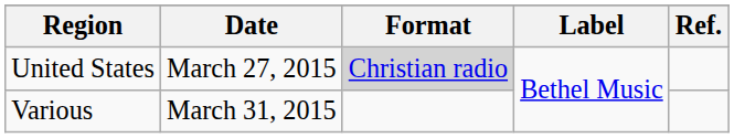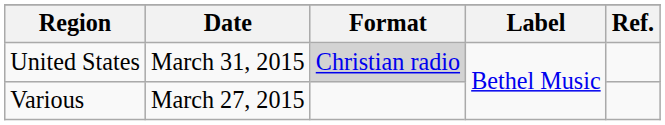United States | Date: March 27, 2015 -> March 31, 2015
Various | Date: March 31, 2015 -> March 27, 2015
